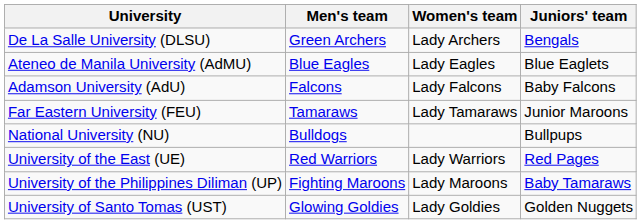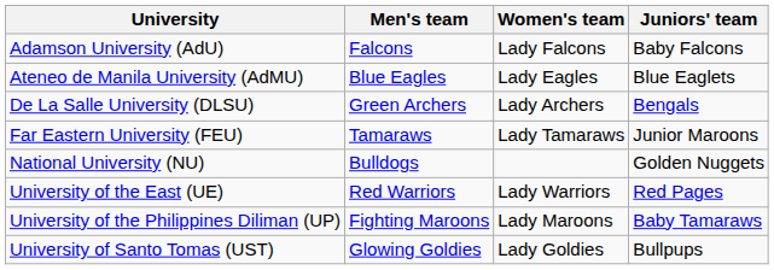rows swapped: Adamson University (AdU) <-> De La Salle University (DLSU)
National University (NU) | Juniors' team: Bullpups -> Golden Nuggets
University of Santo Tomas (UST) | Juniors' team: Golden Nuggets -> Bullpups
